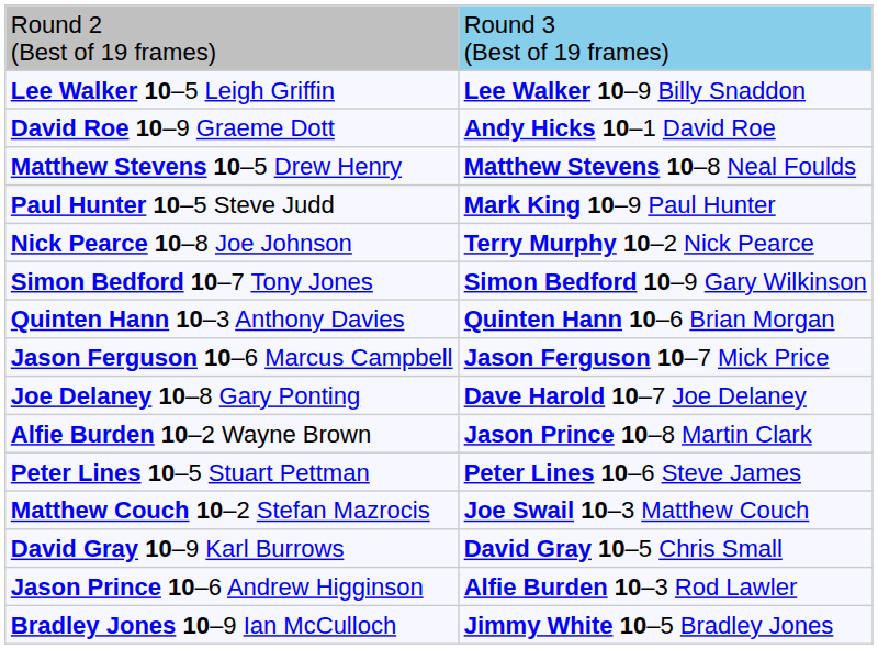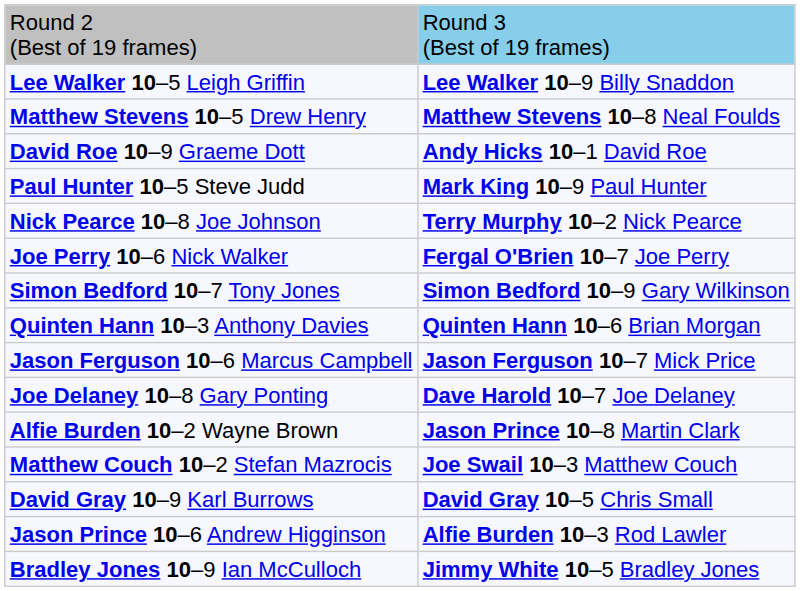rows swapped: David Roe 10–9 Graeme Dott <-> Matthew Stevens 10–5 Drew Henry
+ row: Joe Perry 10–6 Nick Walker | Fergal O'Brien 10–7 Joe Perry
- row: Peter Lines 10–5 Stuart Pettman | Peter Lines 10–6 Steve James
